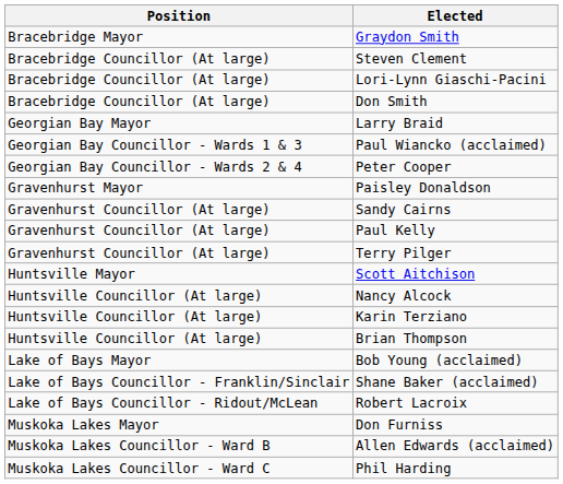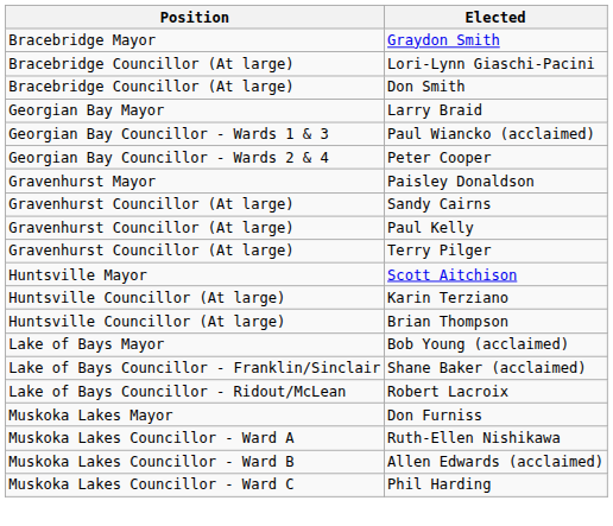- row: Bracebridge Councillor (At large) | Steven Clement
- row: Huntsville Councillor (At large) | Nancy Alcock
+ row: Muskoka Lakes Councillor - Ward A | Ruth-Ellen Nishikawa
